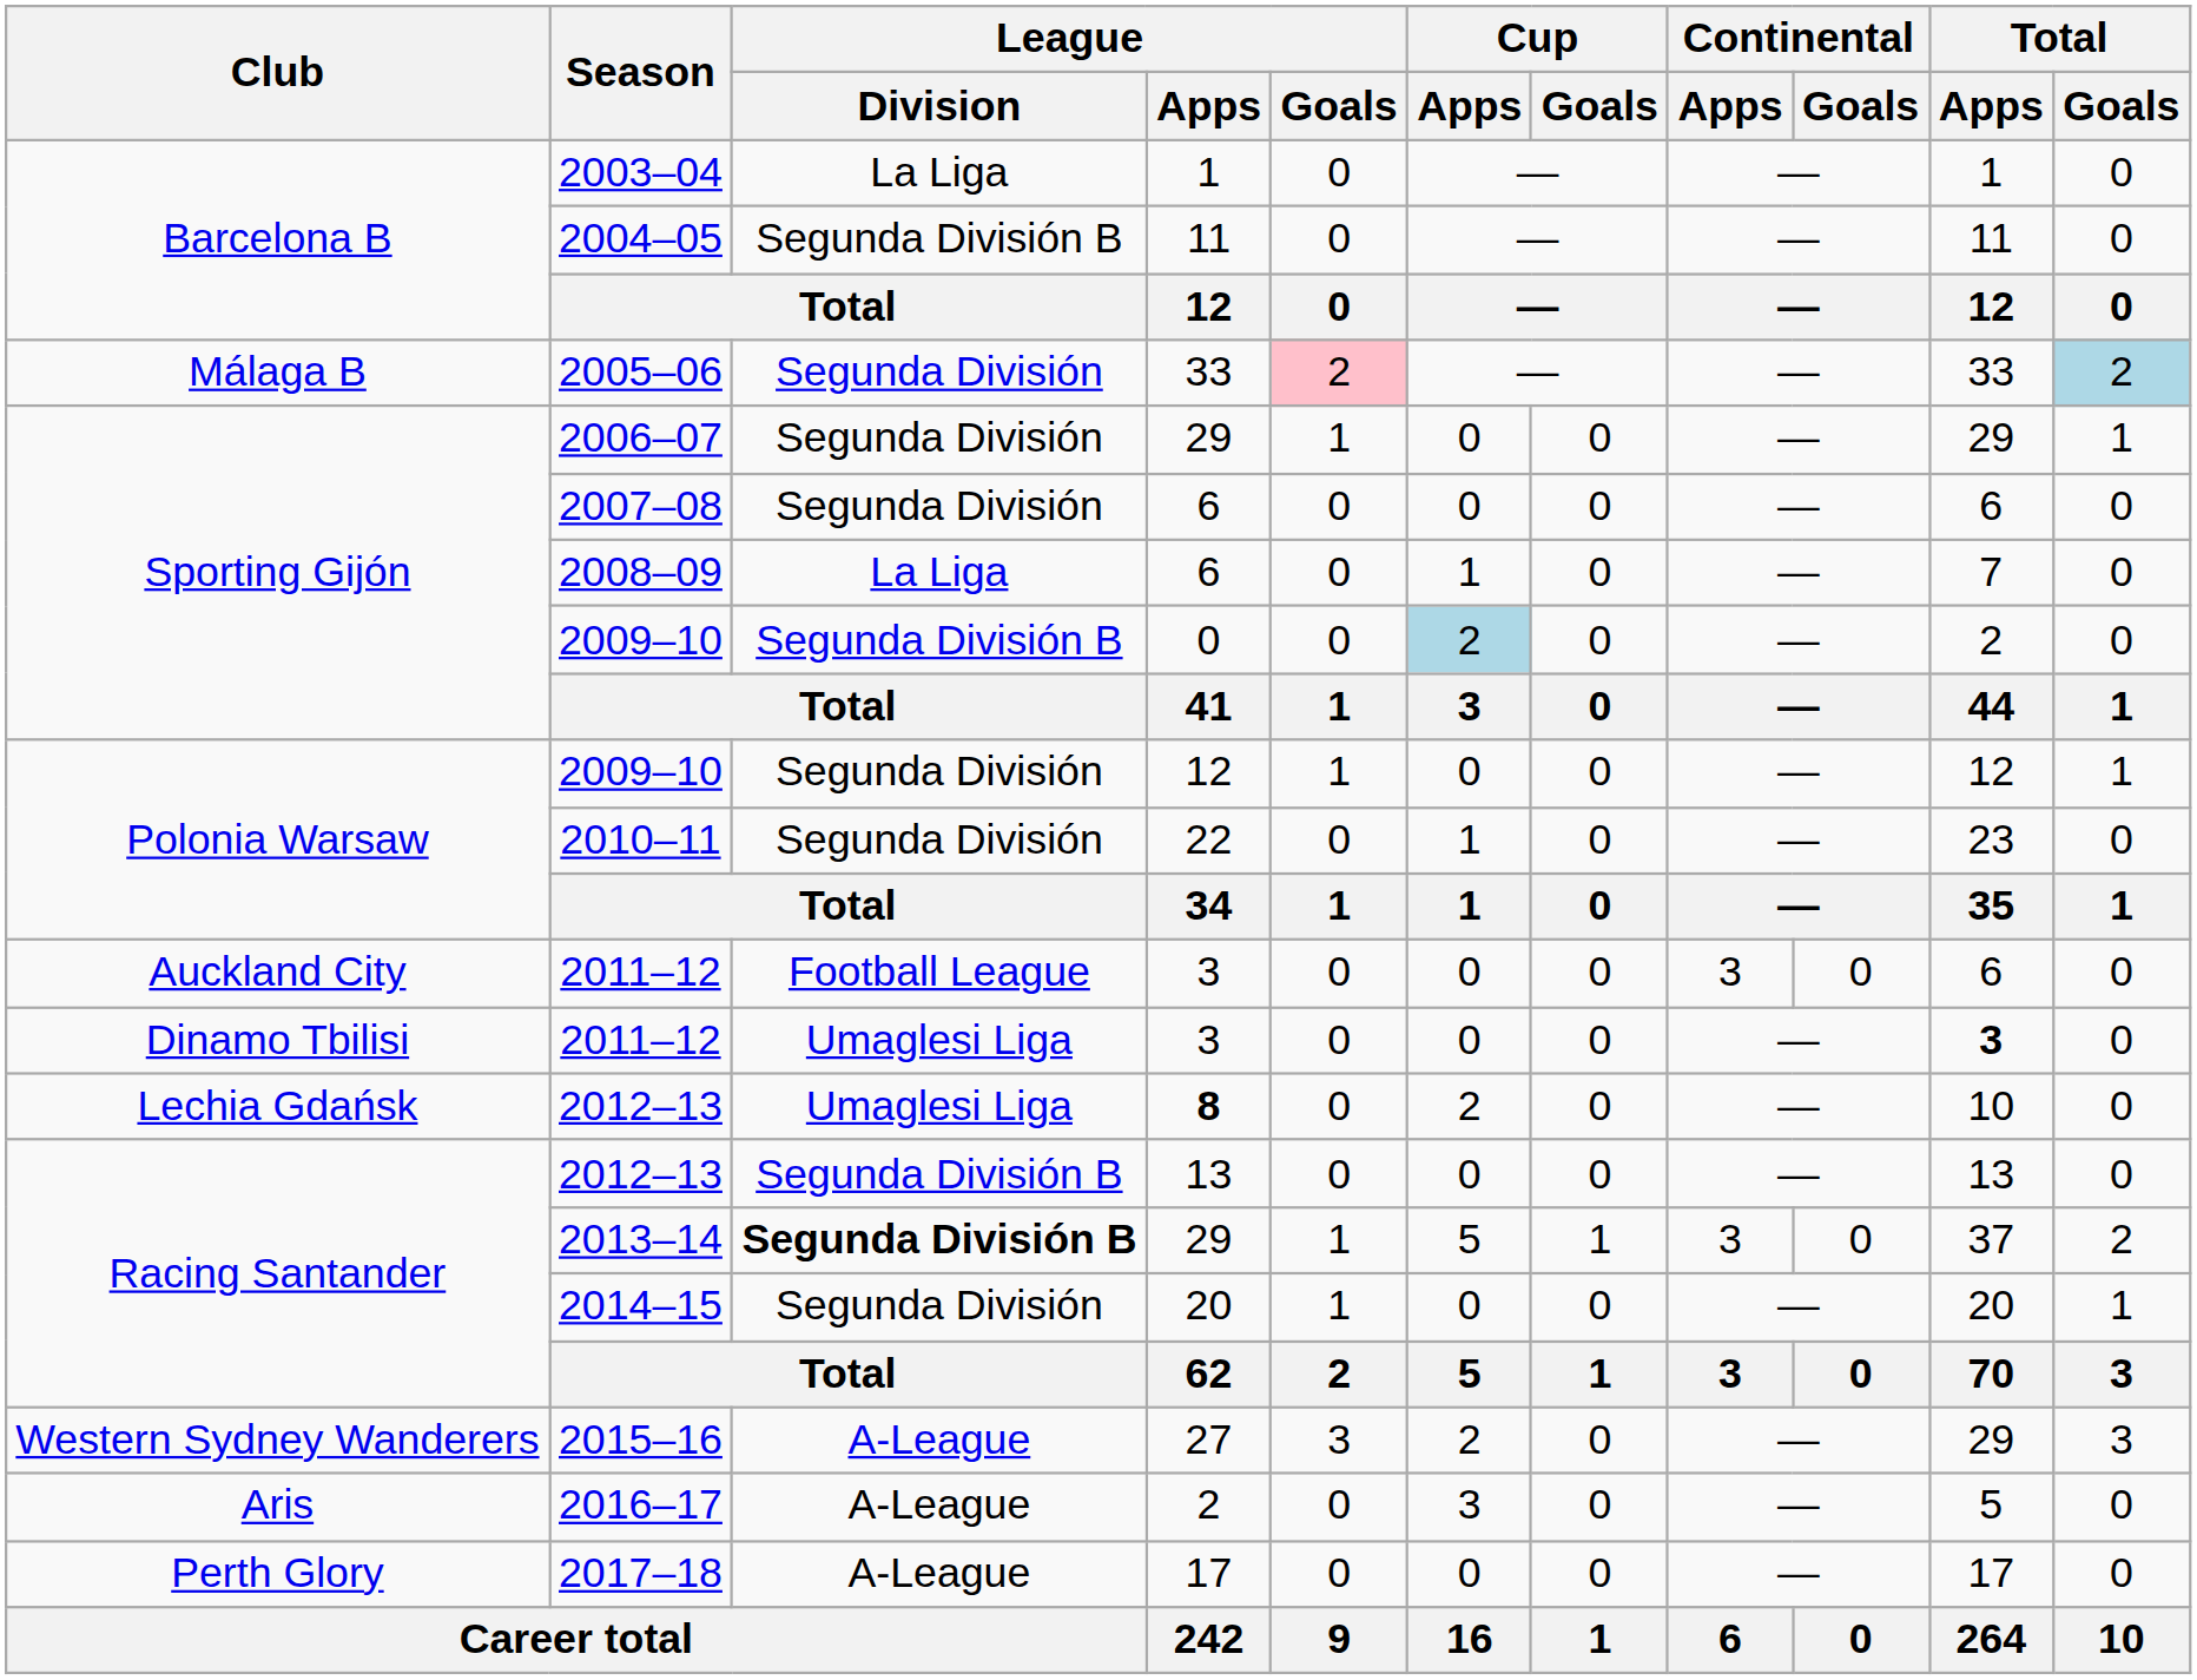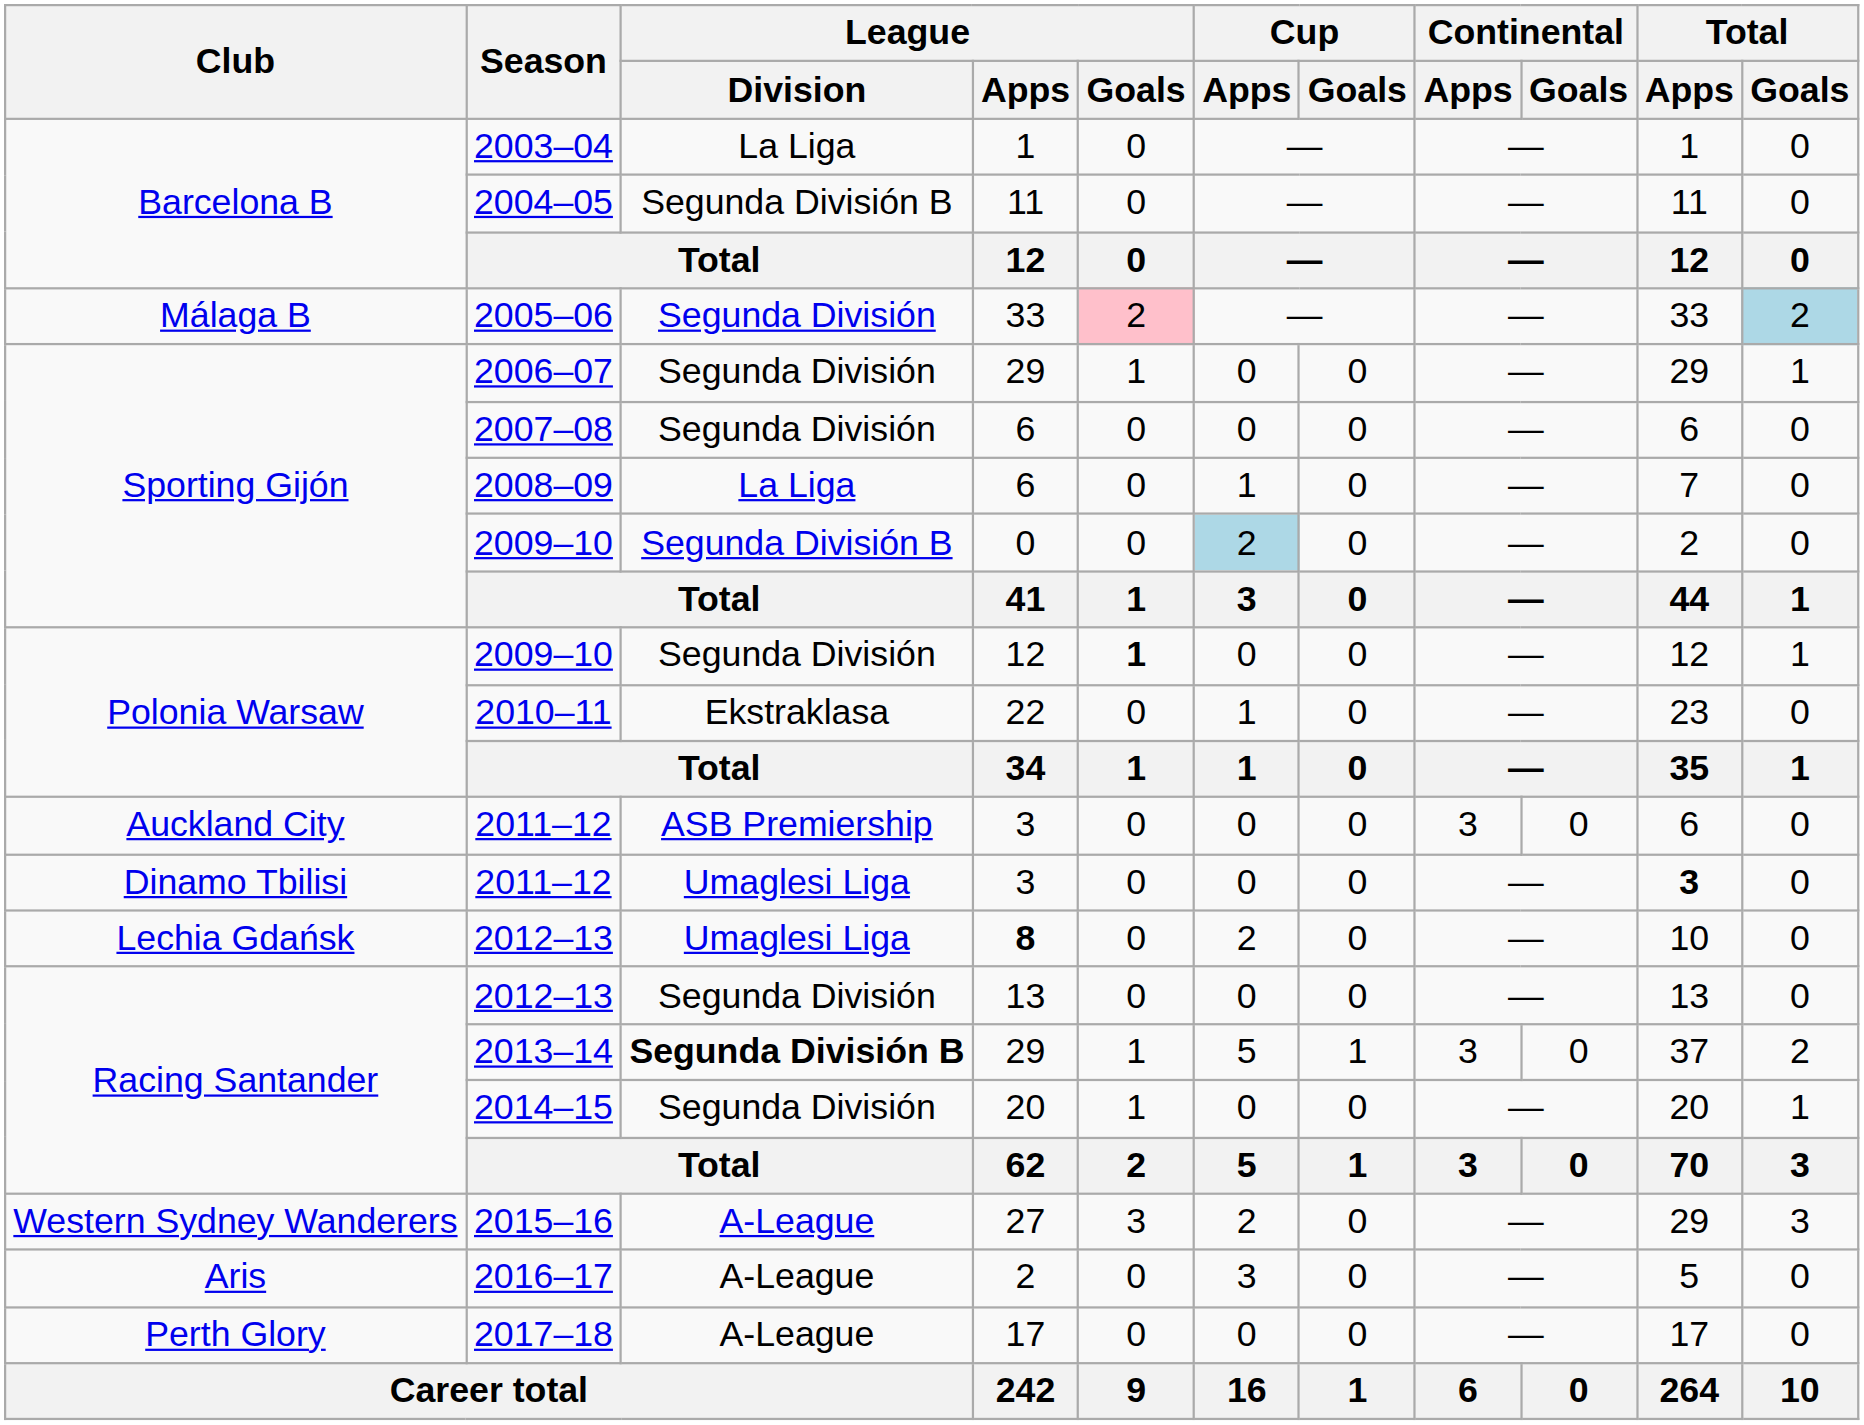Polonia Warsaw / 2009–10 | League / Goals: normal -> bold
2010–11 | League / Division: Segunda División -> Ekstraklasa
Auckland City / 2011–12 | League / Division: Football League -> ASB Premiership
Racing Santander / 2012–13 | League / Division: Segunda División B -> Segunda División
